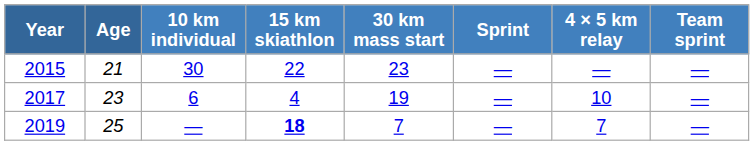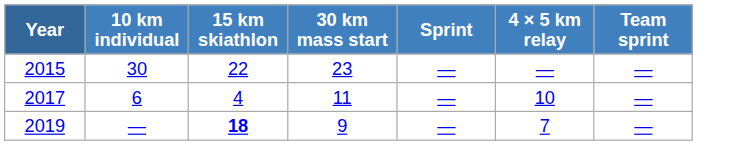- column: Age | 21 | 23 | 25
2017 | 30 km mass start: 19 -> 11
2019 | 30 km mass start: 7 -> 9
